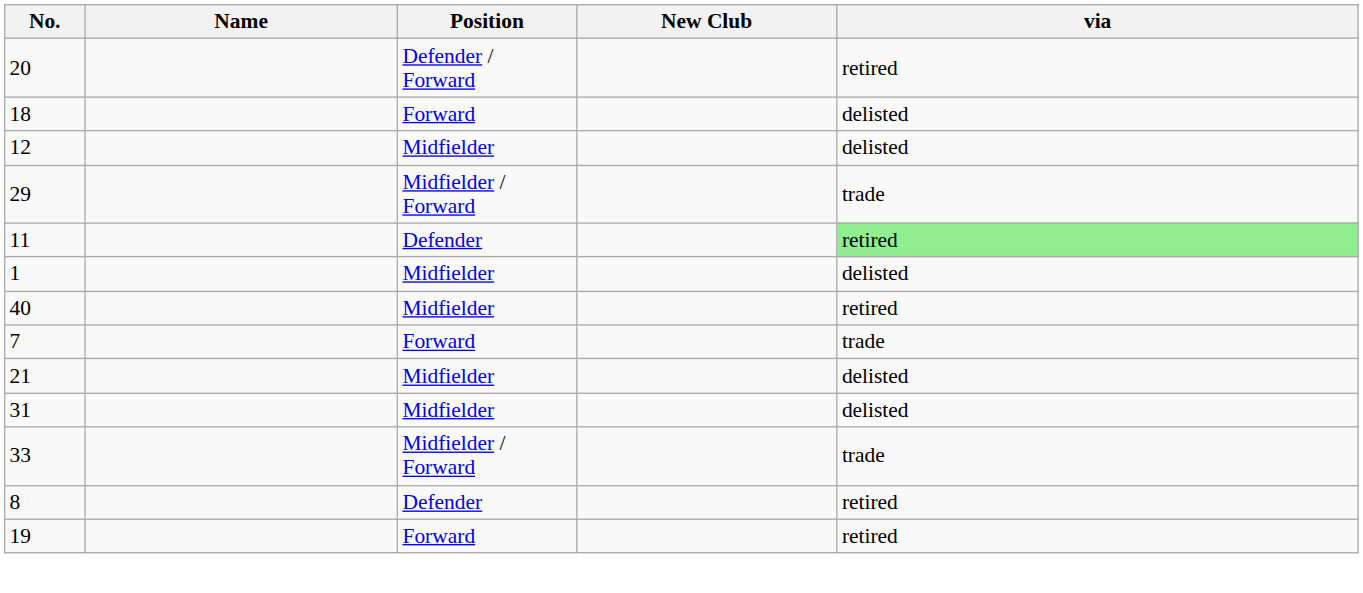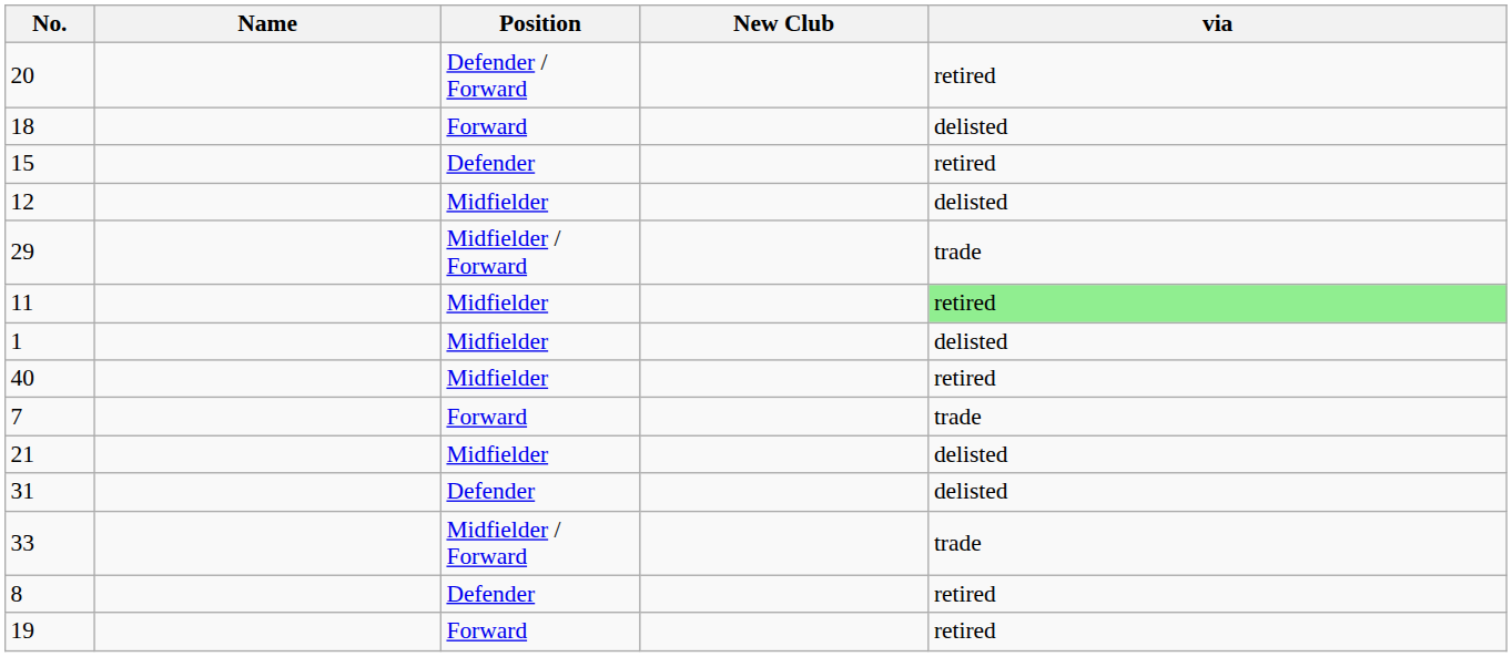+ row: 15 | Defender | retired
11 | Position: Defender -> Midfielder
31 | Position: Midfielder -> Defender
